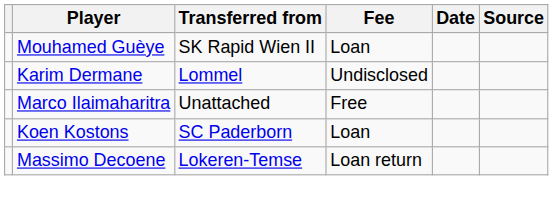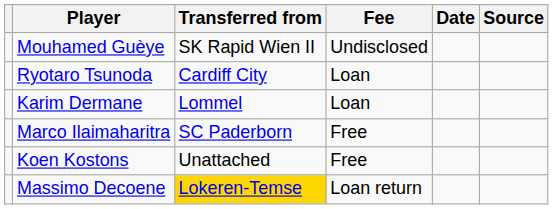Mouhamed Guèye | Fee: Loan -> Undisclosed
+ row: Ryotaro Tsunoda | Cardiff City | Loan
Karim Dermane | Fee: Undisclosed -> Loan
Marco Ilaimaharitra | Transferred from: Unattached -> SC Paderborn
Koen Kostons | Transferred from: SC Paderborn -> Unattached
Koen Kostons | Fee: Loan -> Free
Massimo Decoene | Transferred from: no background -> gold background
